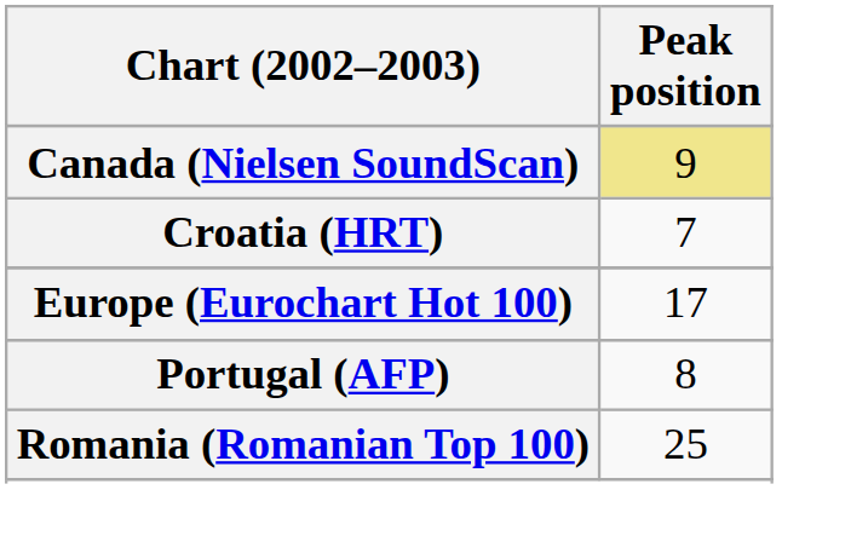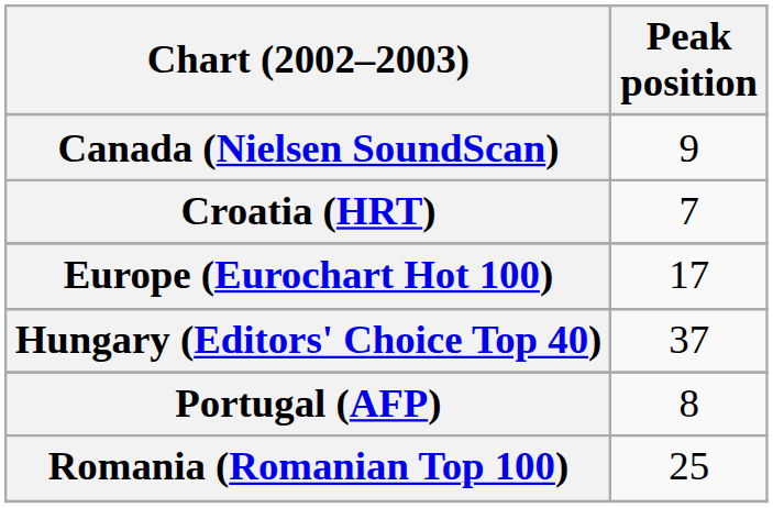Canada (Nielsen SoundScan) | Peak position: khaki background -> no background
+ row: Hungary (Editors' Choice Top 40) | 37
